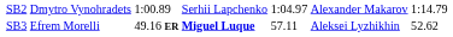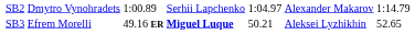SB3 | column 5: 57.11 -> 50.21
SB3 | column 7: 52.62 -> 52.65
